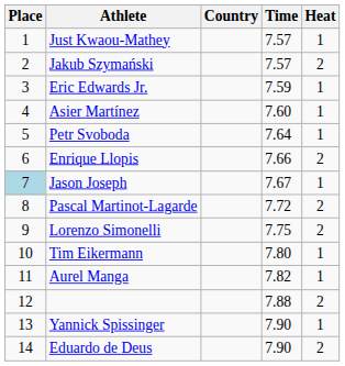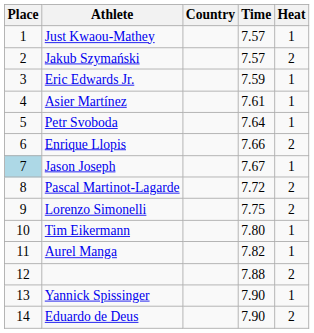Asier Martínez | Time: 7.60 -> 7.61
